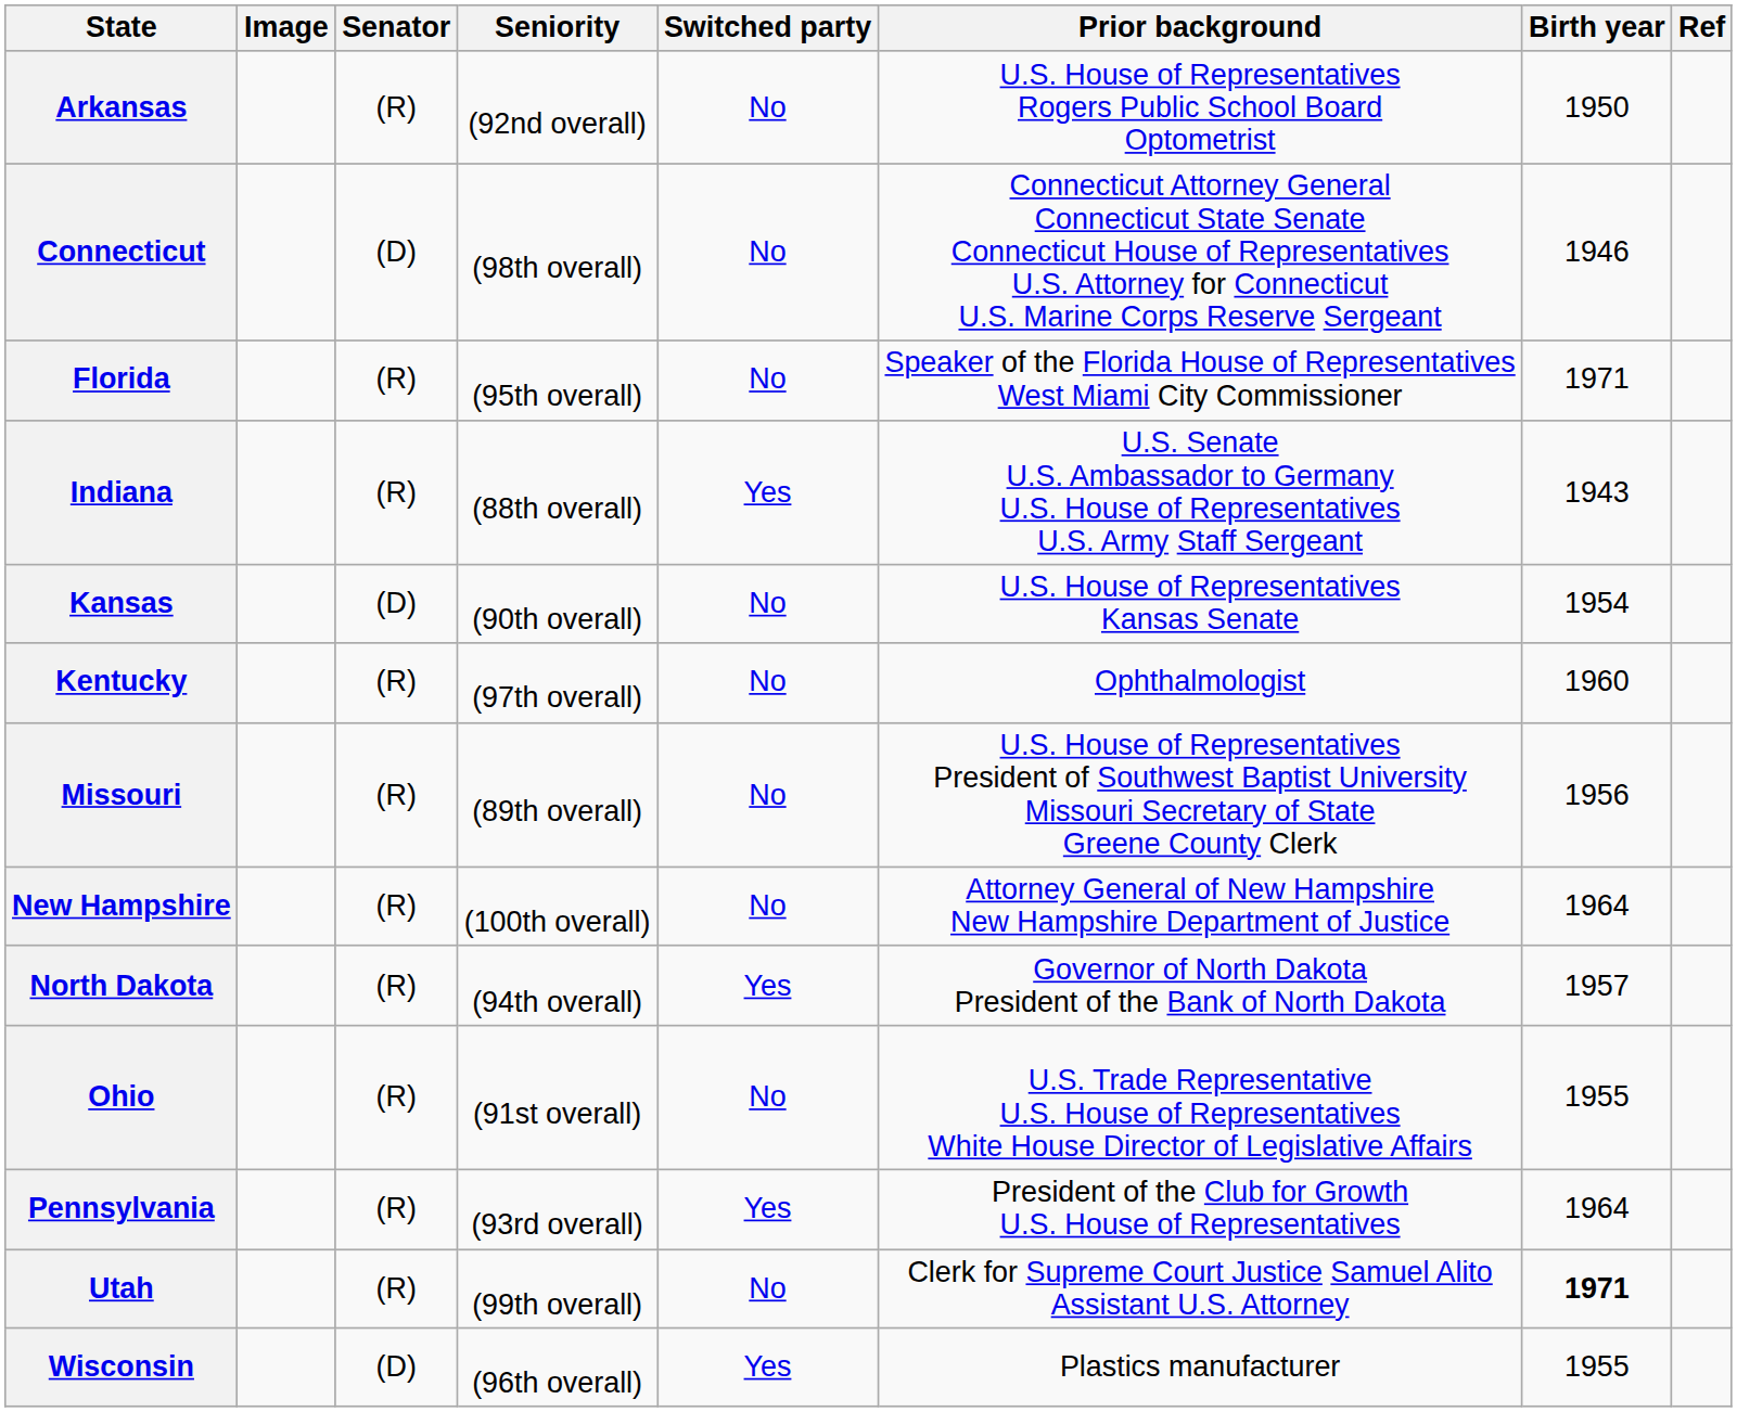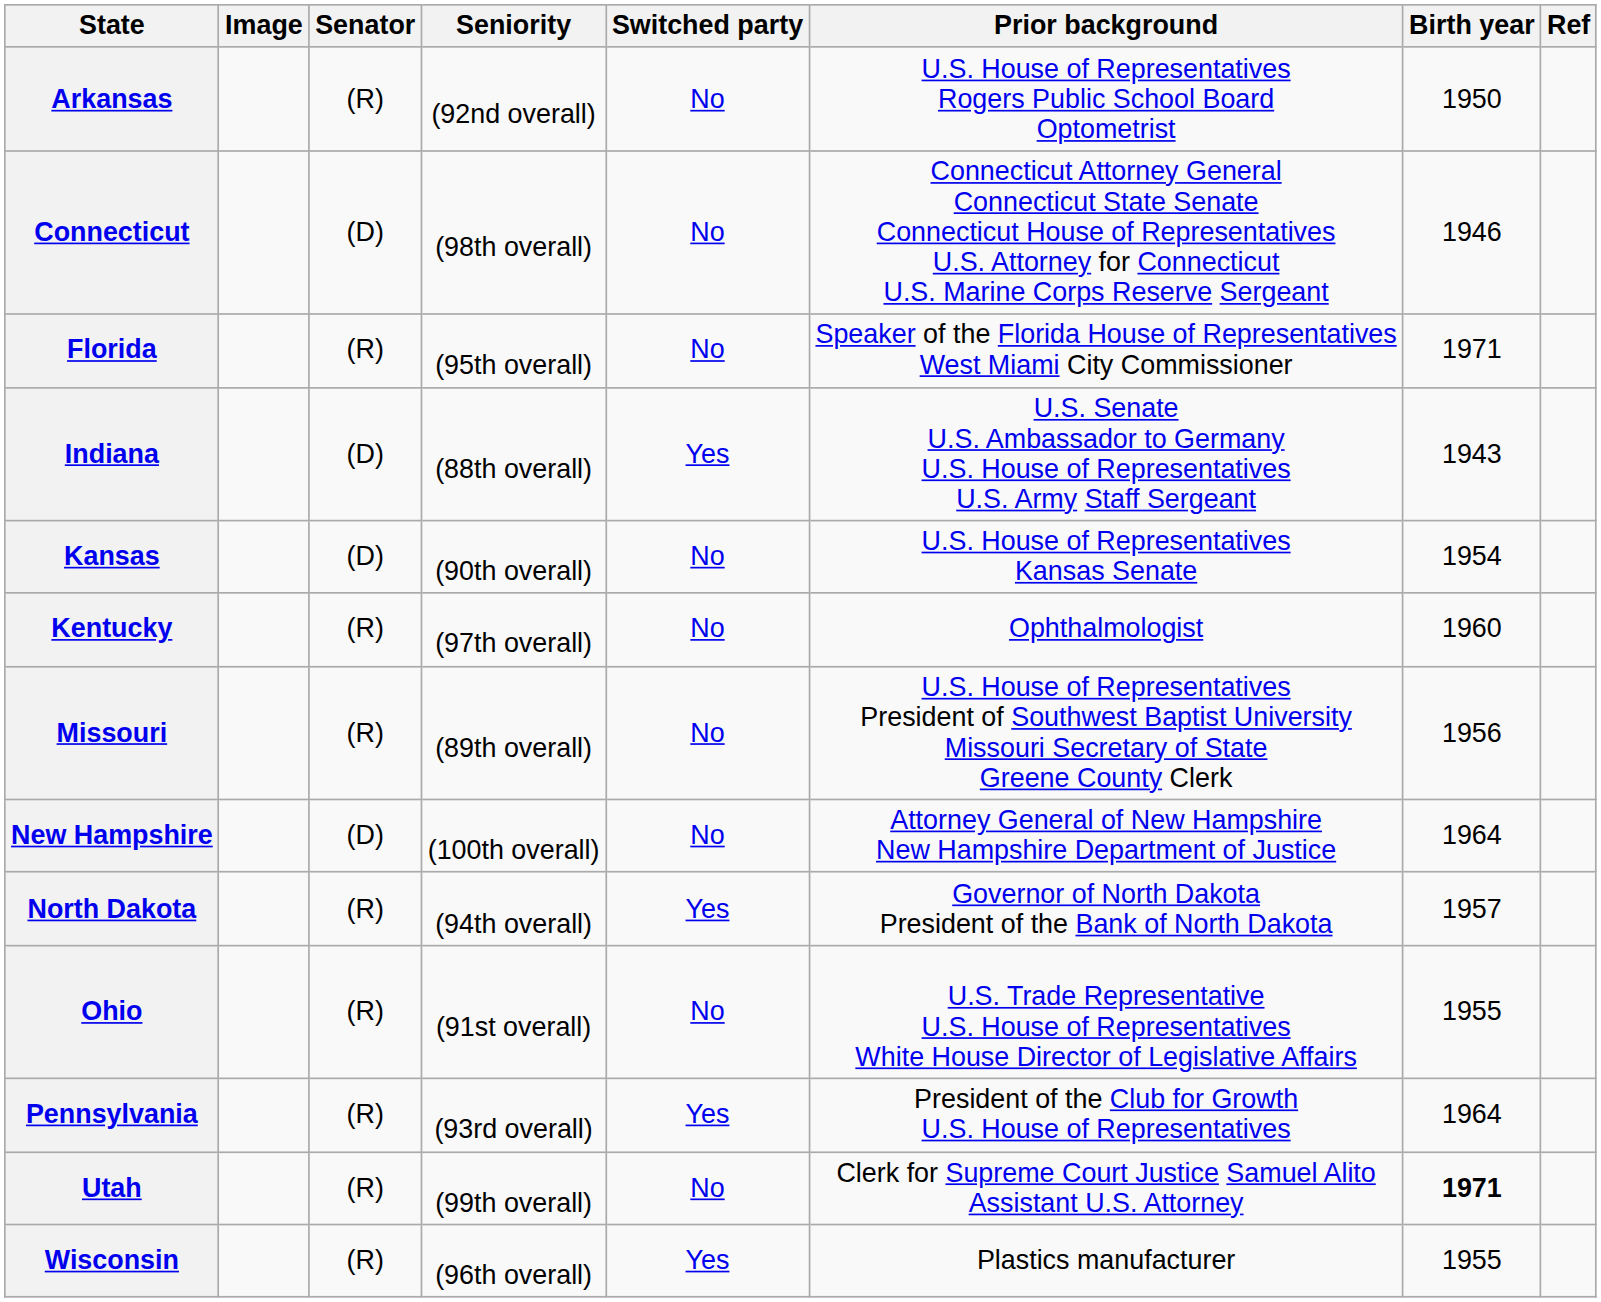Indiana | Senator: (R) -> (D)
New Hampshire | Senator: (R) -> (D)
Wisconsin | Senator: (D) -> (R)
